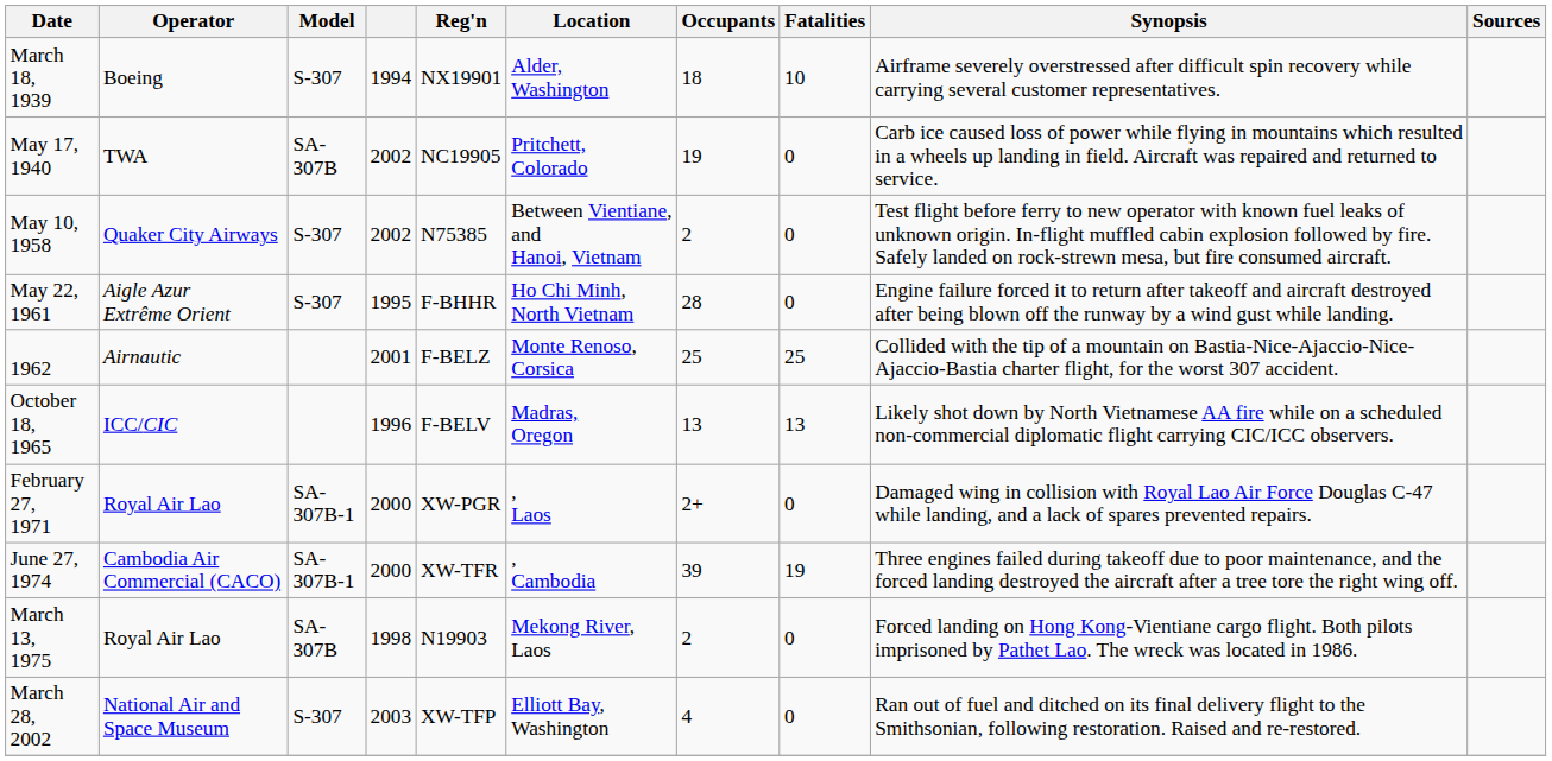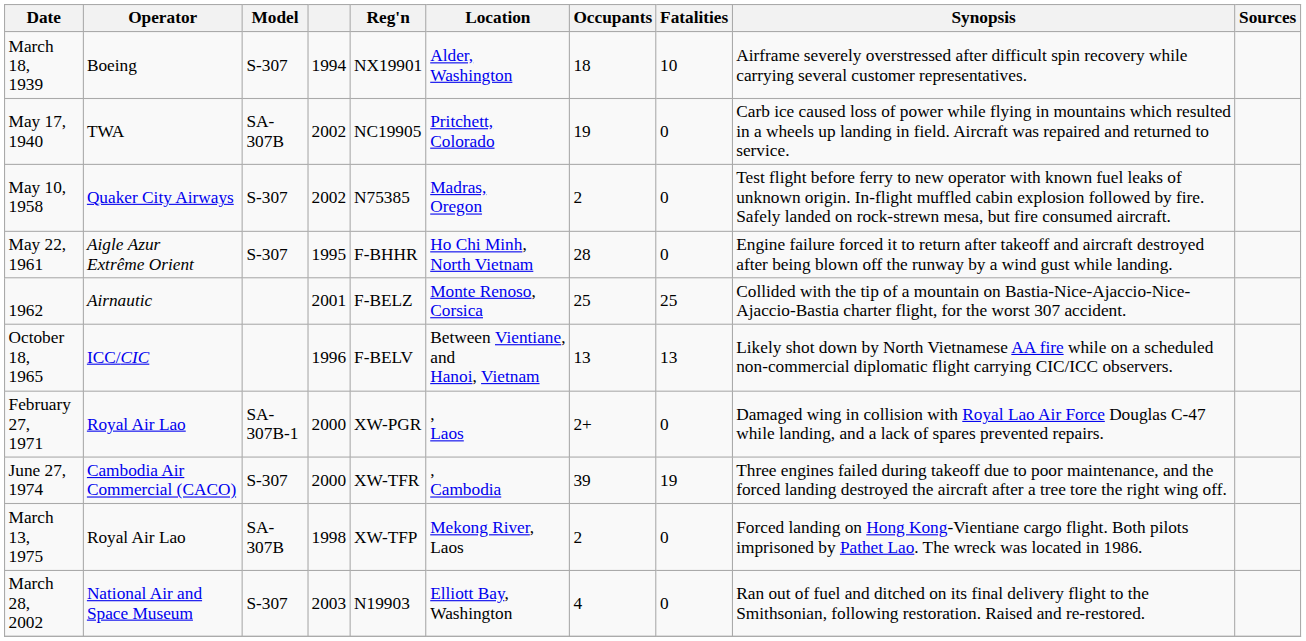May 10, 1958 | Location: Between Vientiane, and Hanoi, Vietnam -> Madras, Oregon
October 18, 1965 | Location: Madras, Oregon -> Between Vientiane, and Hanoi, Vietnam
June 27, 1974 | Model: SA-307B-1 -> S-307
March 13, 1975 | Reg'n: N19903 -> XW-TFP
March 28, 2002 | Reg'n: XW-TFP -> N19903
